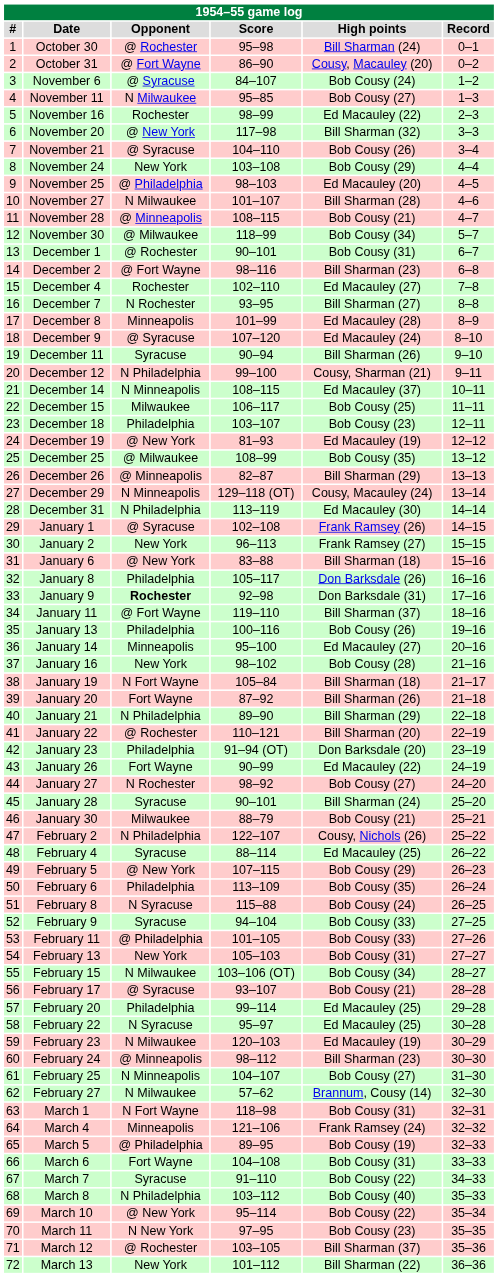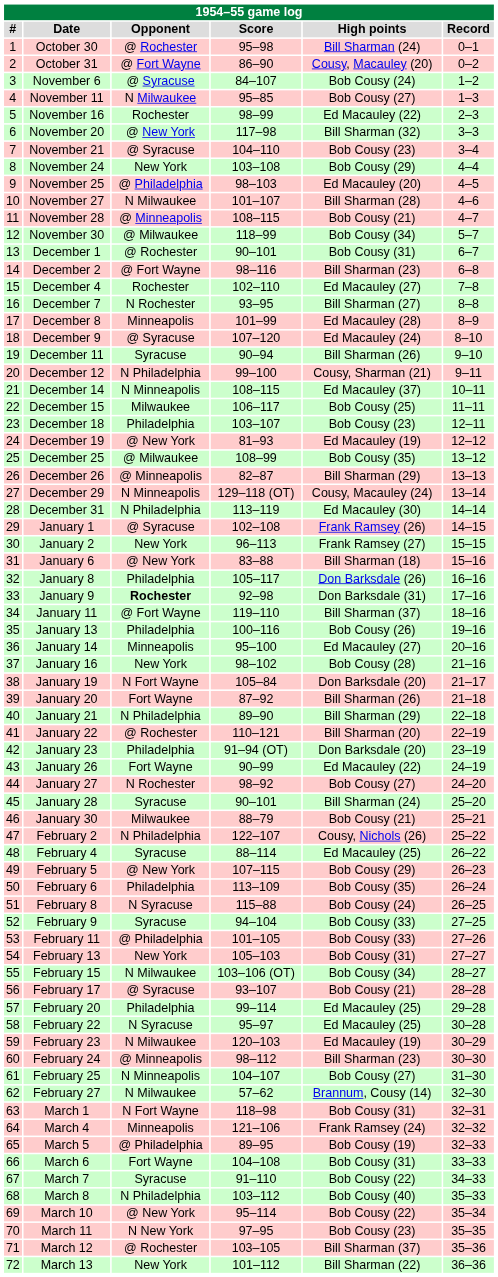November 21 | High points: Bob Cousy (26) -> Bob Cousy (23)
January 19 | High points: Bill Sharman (18) -> Don Barksdale (20)
